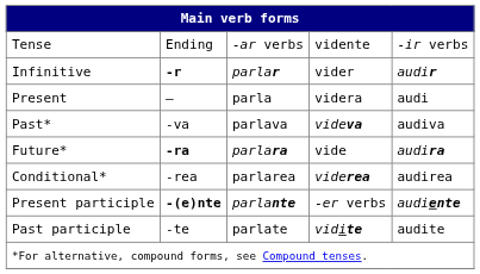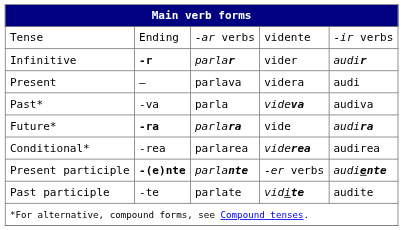Present | column 3: parla -> parlava
Past* | column 3: parlava -> parla
